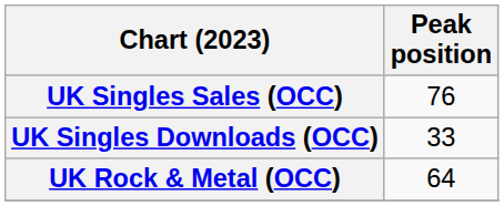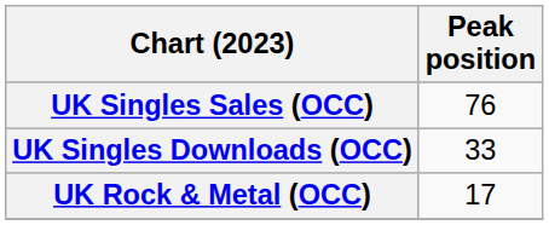UK Rock & Metal (OCC) | Peak position: 64 -> 17
